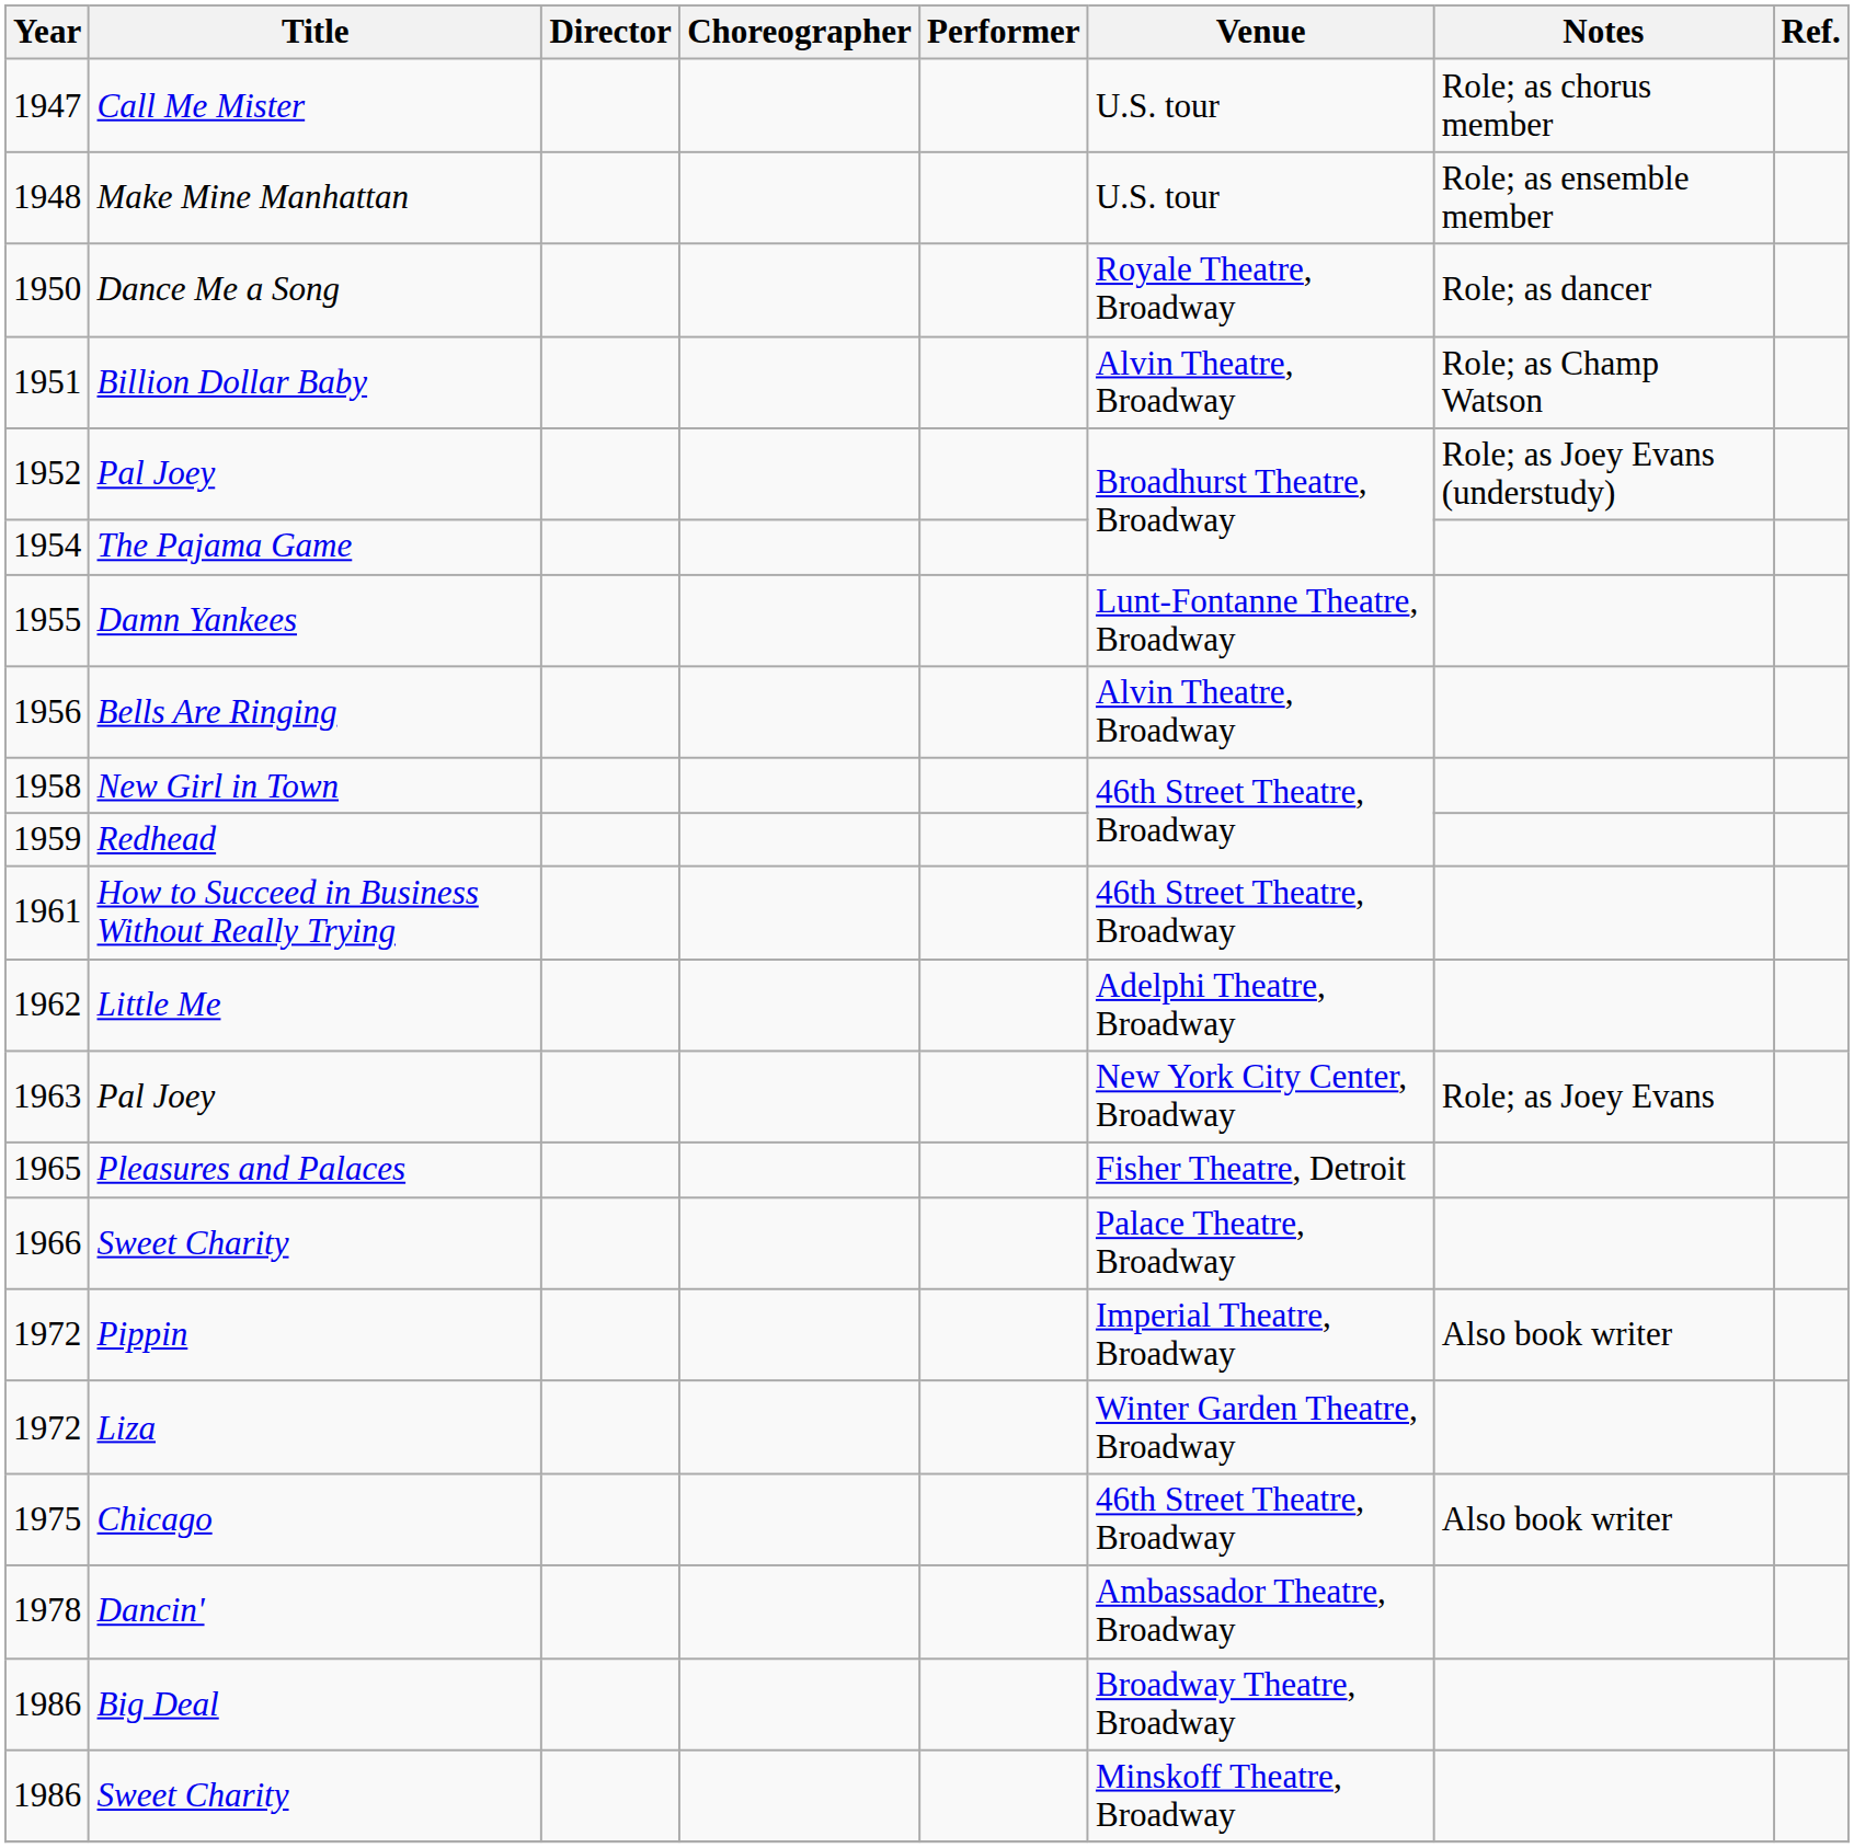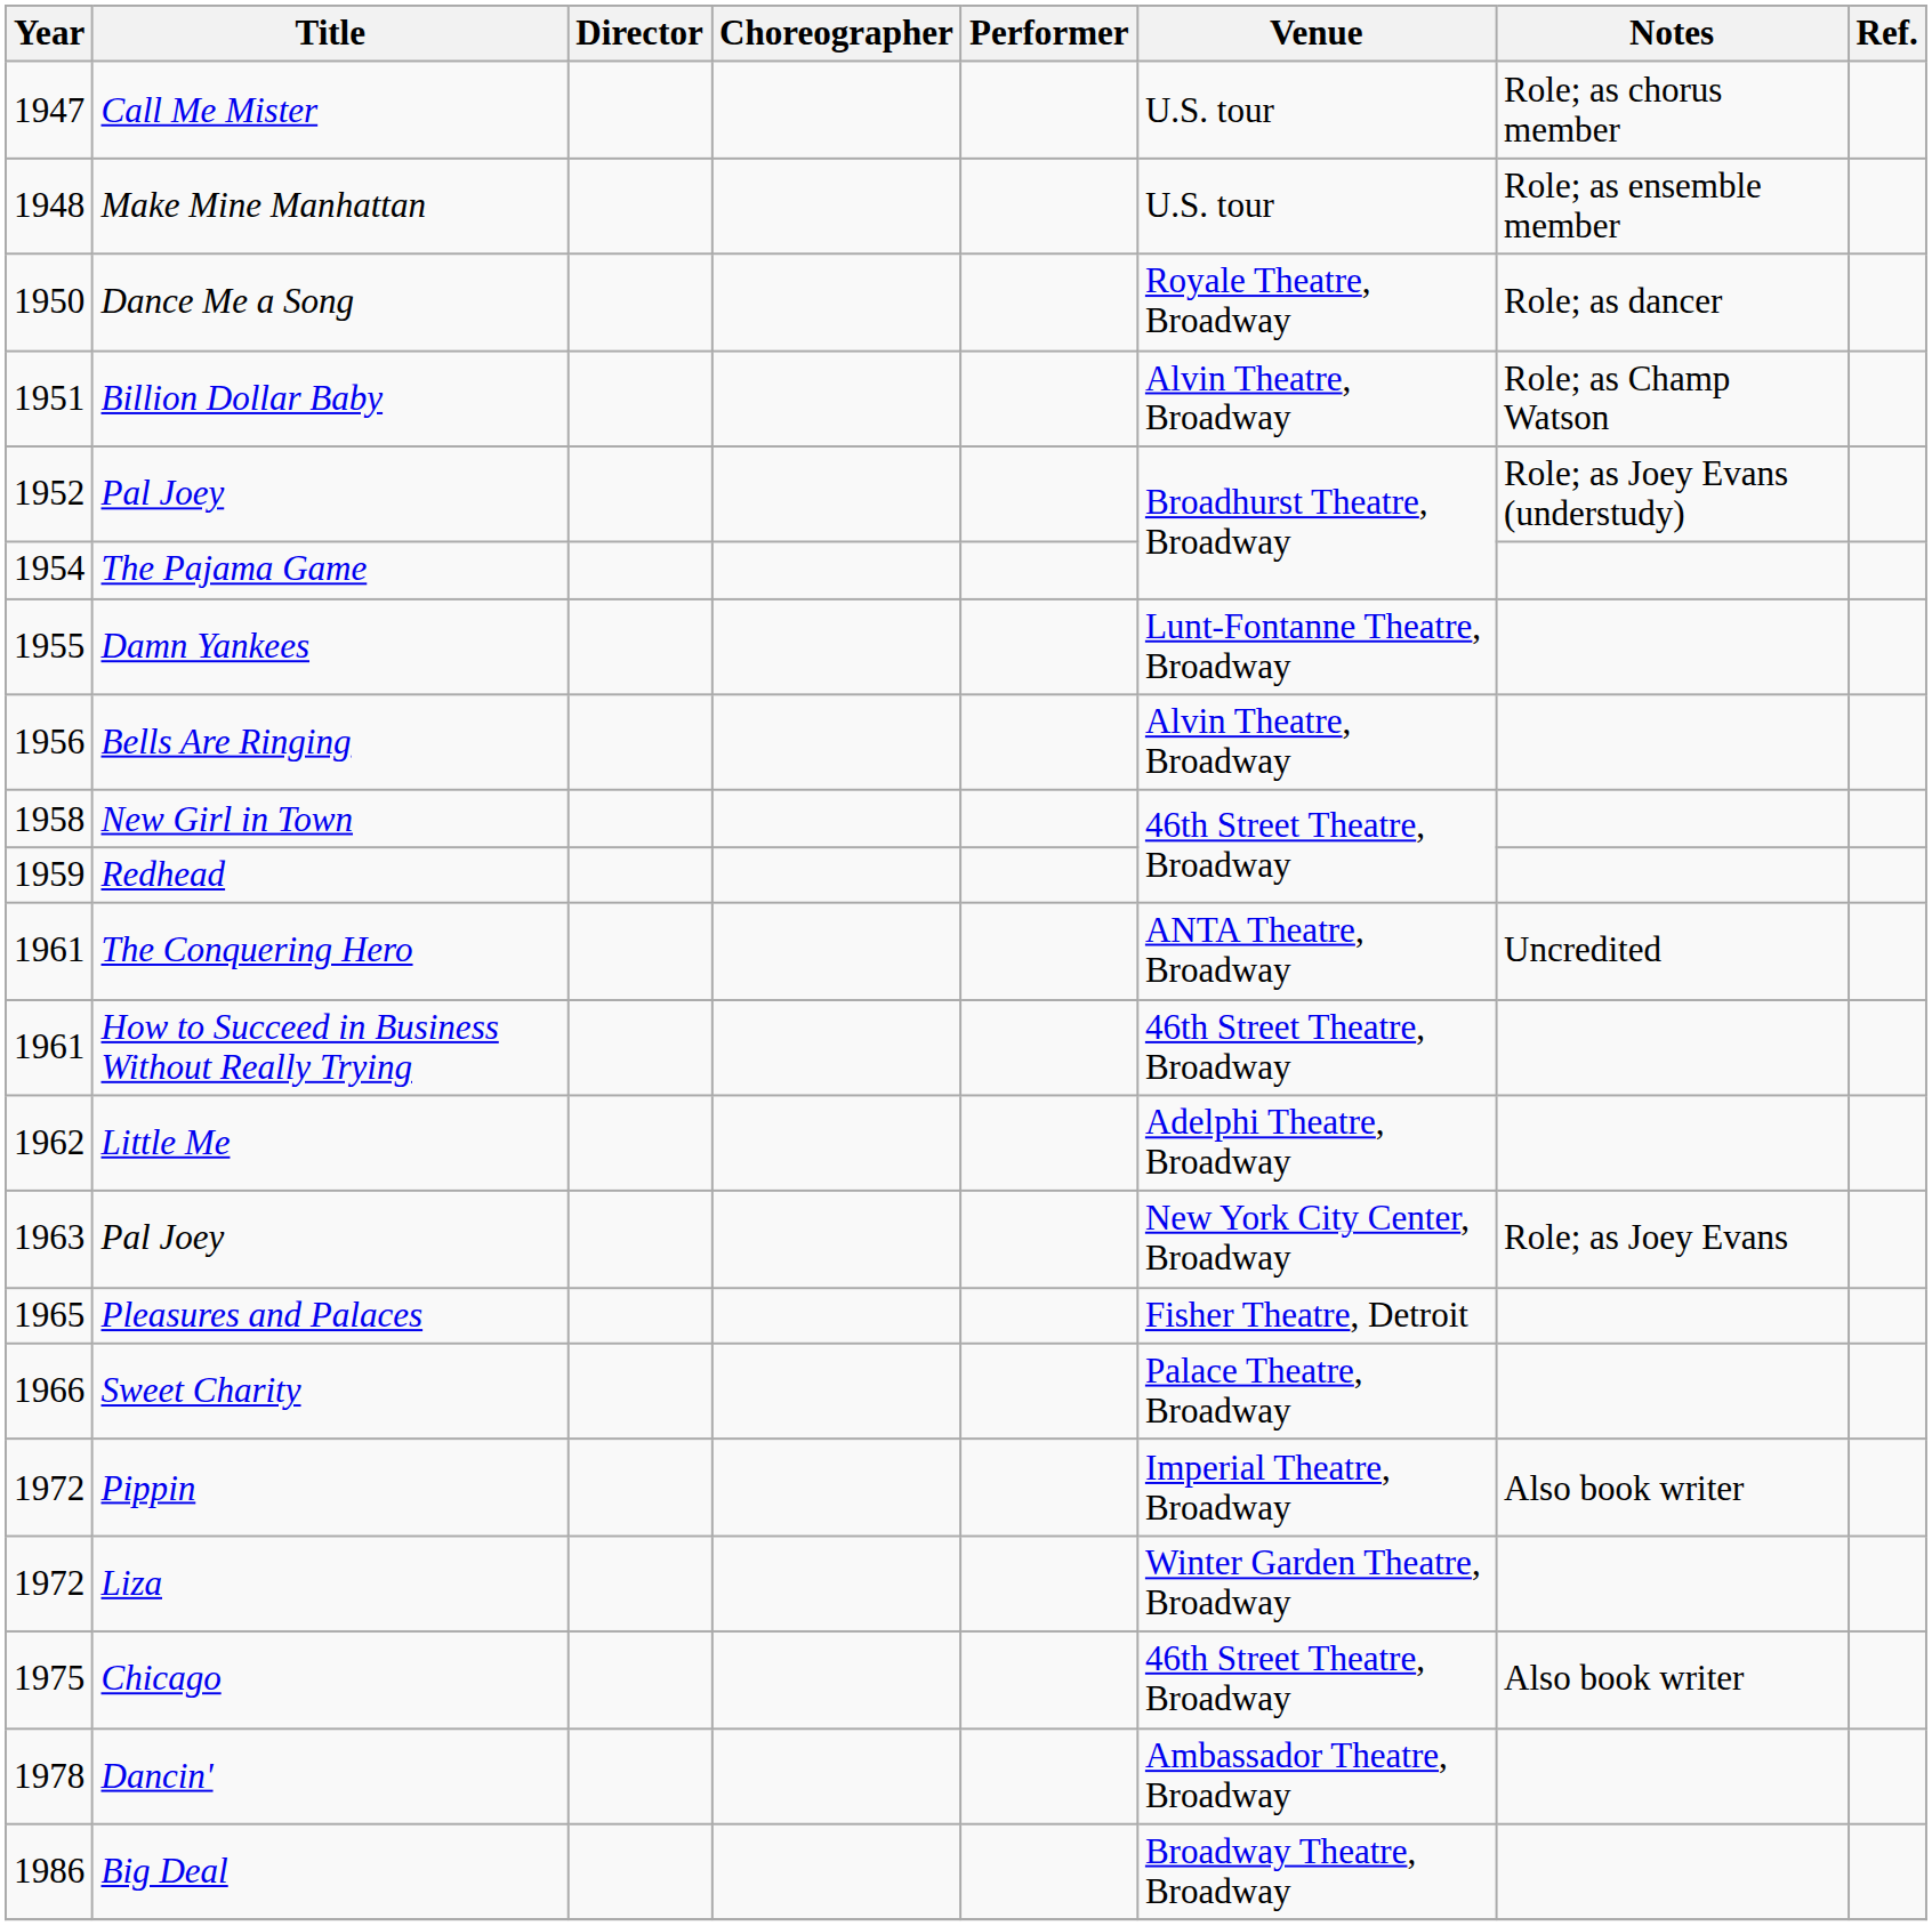+ row: 1961 | The Conquering Hero | ANTA Theatre, Broadway | Uncredited
- row: 1986 | Sweet Charity | Minskoff Theatre, Broadway
